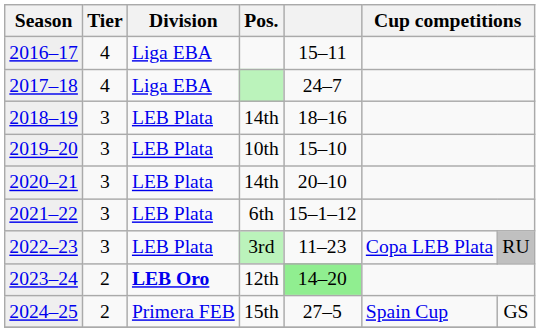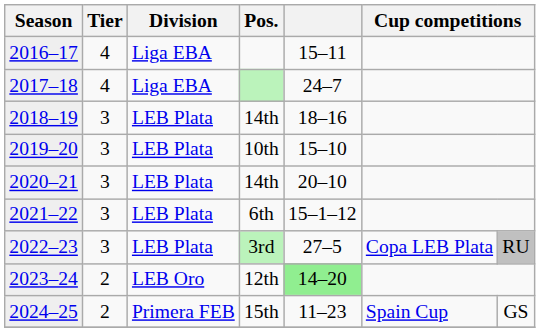2022–23 | column 5: 11–23 -> 27–5
2023–24 | Division: bold -> normal
2024–25 | column 5: 27–5 -> 11–23
